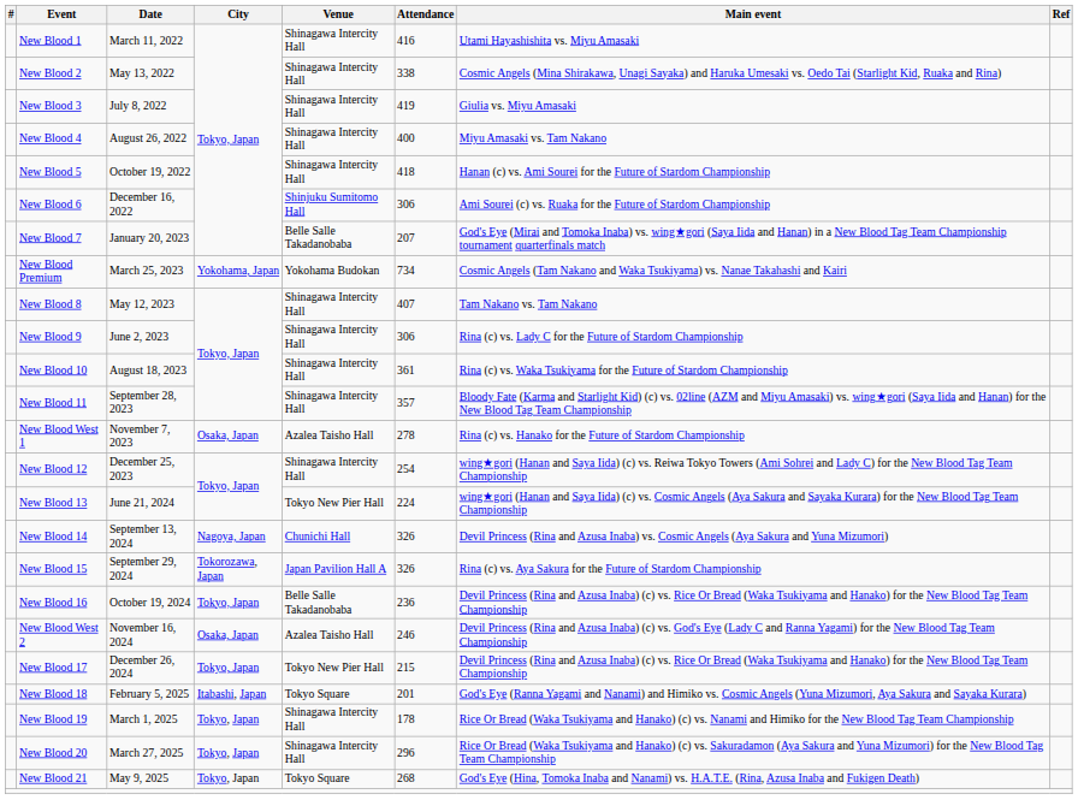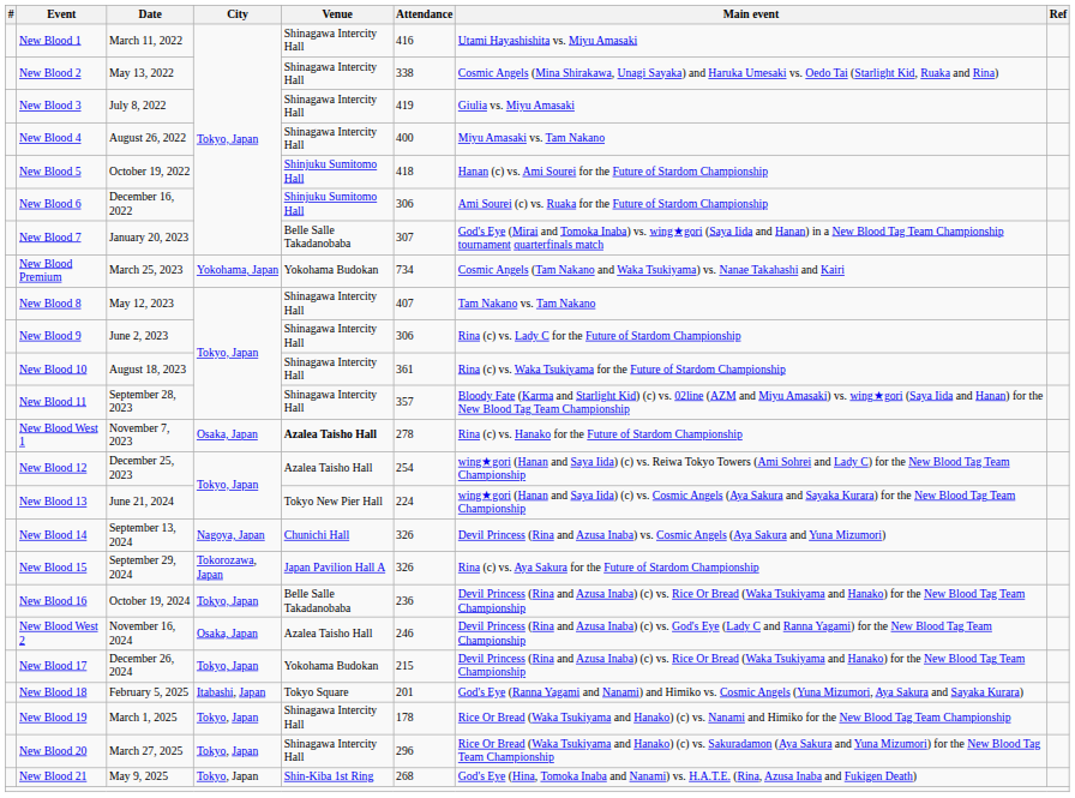New Blood 5 | Venue: Shinagawa Intercity Hall -> Shinjuku Sumitomo Hall
New Blood 7 | Attendance: 207 -> 307
New Blood West 1 | Venue: normal -> bold
New Blood 12 | Venue: Shinagawa Intercity Hall -> Azalea Taisho Hall
New Blood 17 | Venue: Tokyo New Pier Hall -> Yokohama Budokan
New Blood 21 | Venue: Tokyo Square -> Shin-Kiba 1st Ring
